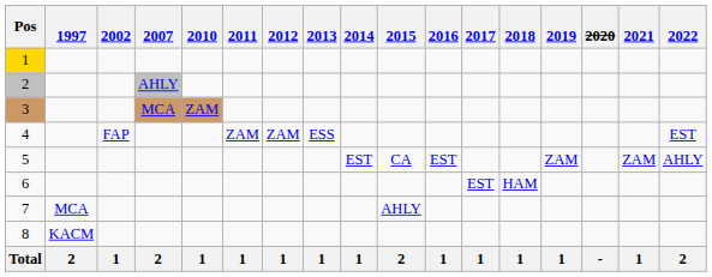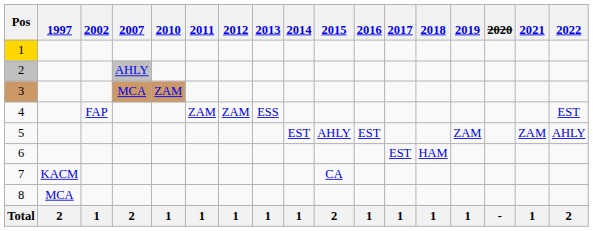5 | 2015: CA -> AHLY
7 | 1997: MCA -> KACM
7 | 2015: AHLY -> CA
8 | 1997: KACM -> MCA
